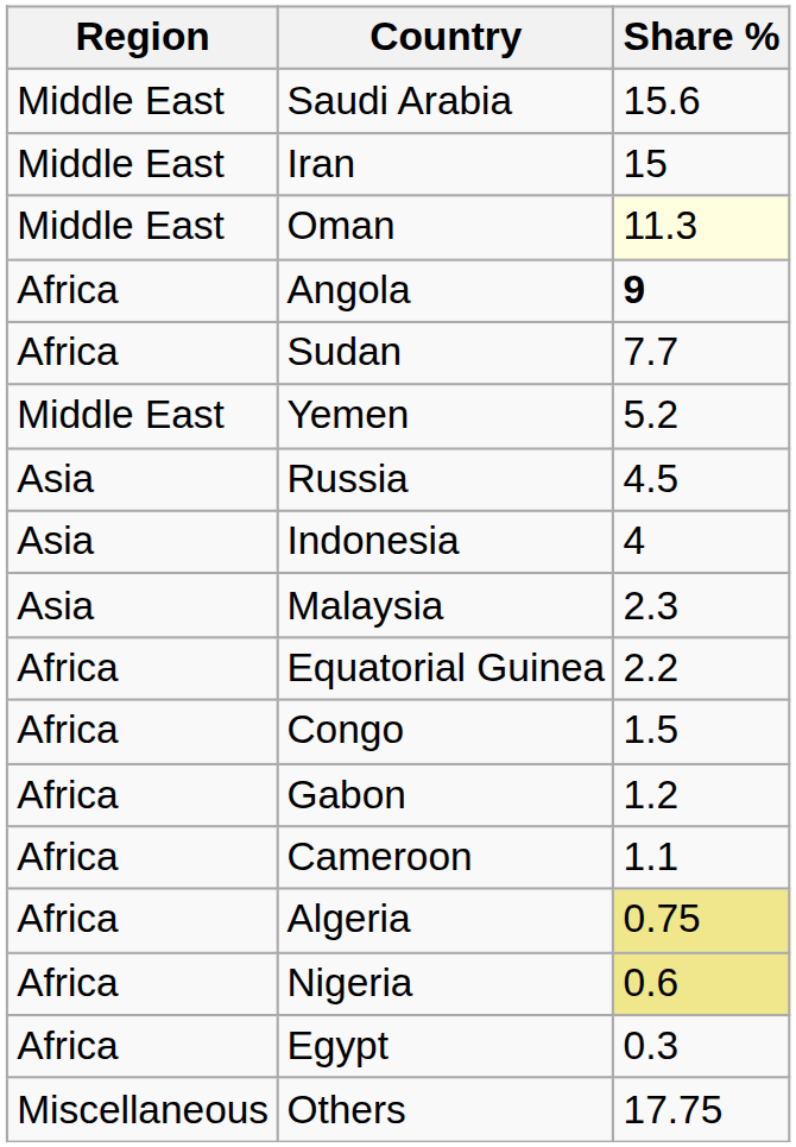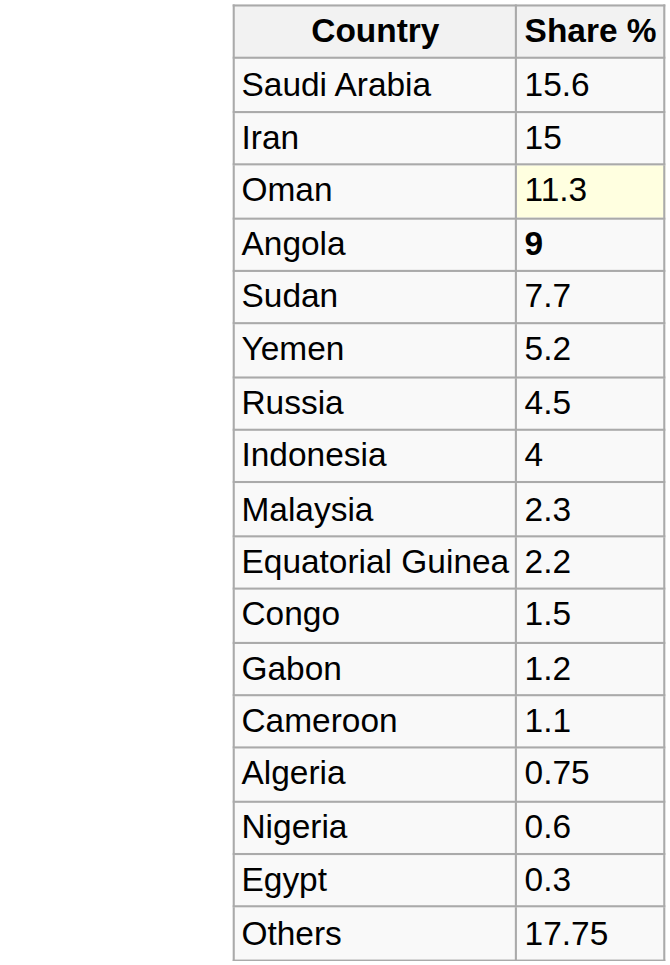- column: Region | Middle East | Middle East | Middle East | Africa | Africa | Middle East | Asia | Asia | Asia | Africa | Africa | Africa | Africa | Africa | Africa | Africa | Miscellaneous
Algeria | Share %: khaki background -> no background
Nigeria | Share %: khaki background -> no background
